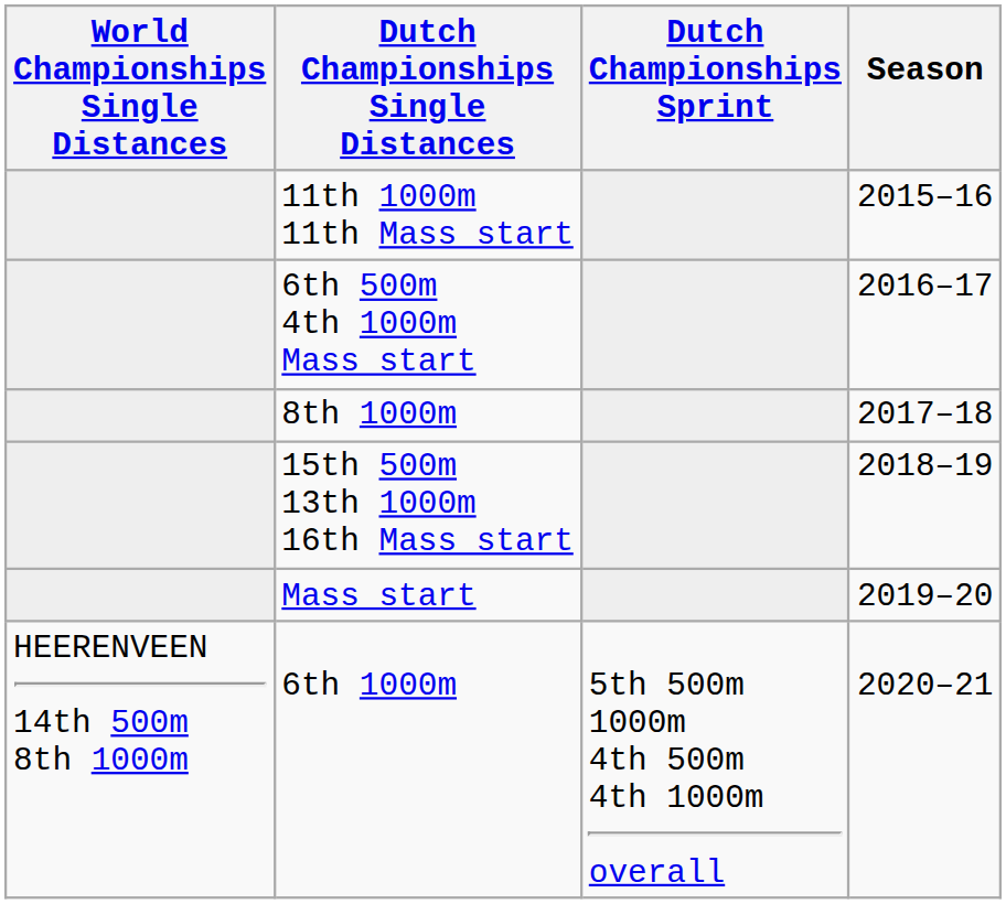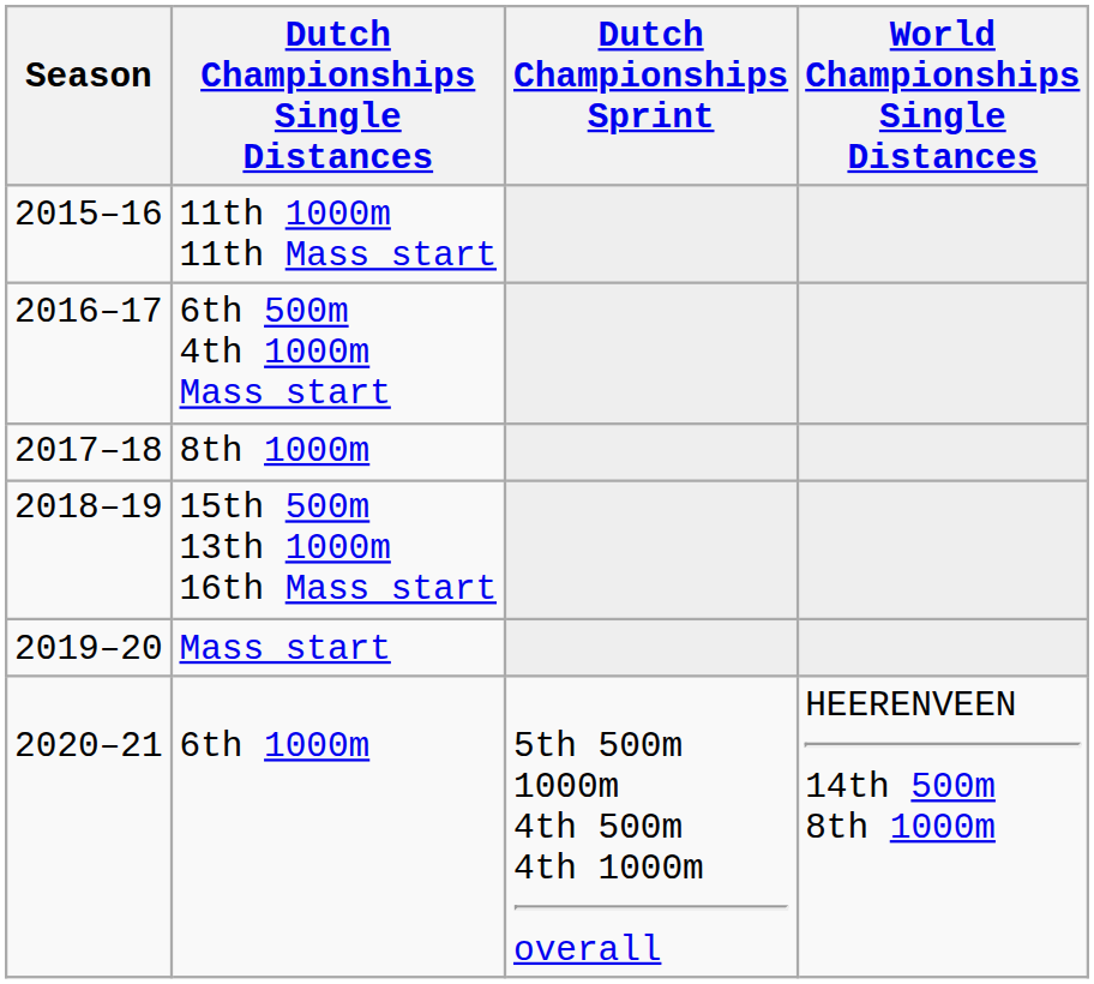columns swapped: Season <-> World Championships Single Distances
